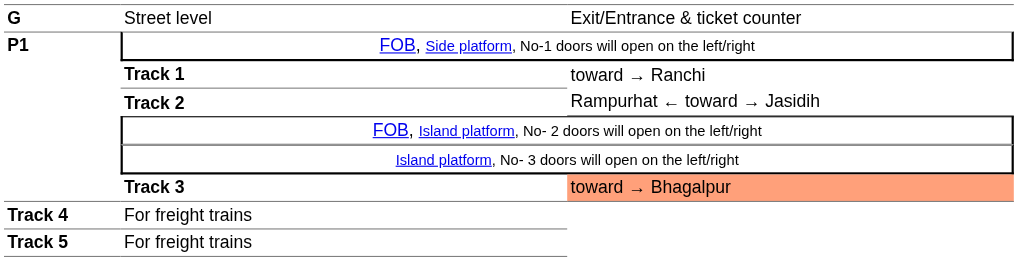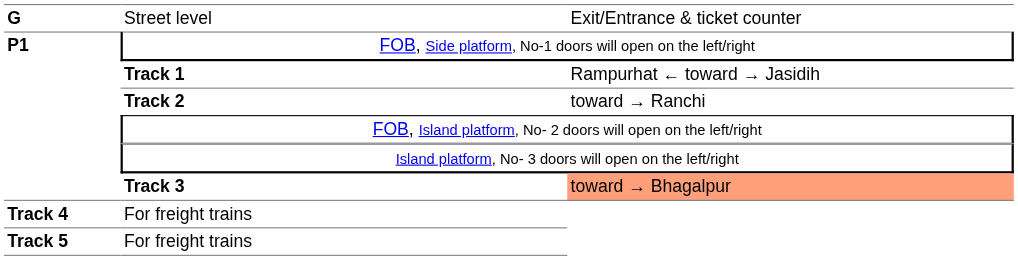Track 1 | column 3: toward → Ranchi -> Rampurhat ← toward → Jasidih
Track 2 | column 3: Rampurhat ← toward → Jasidih -> toward → Ranchi
